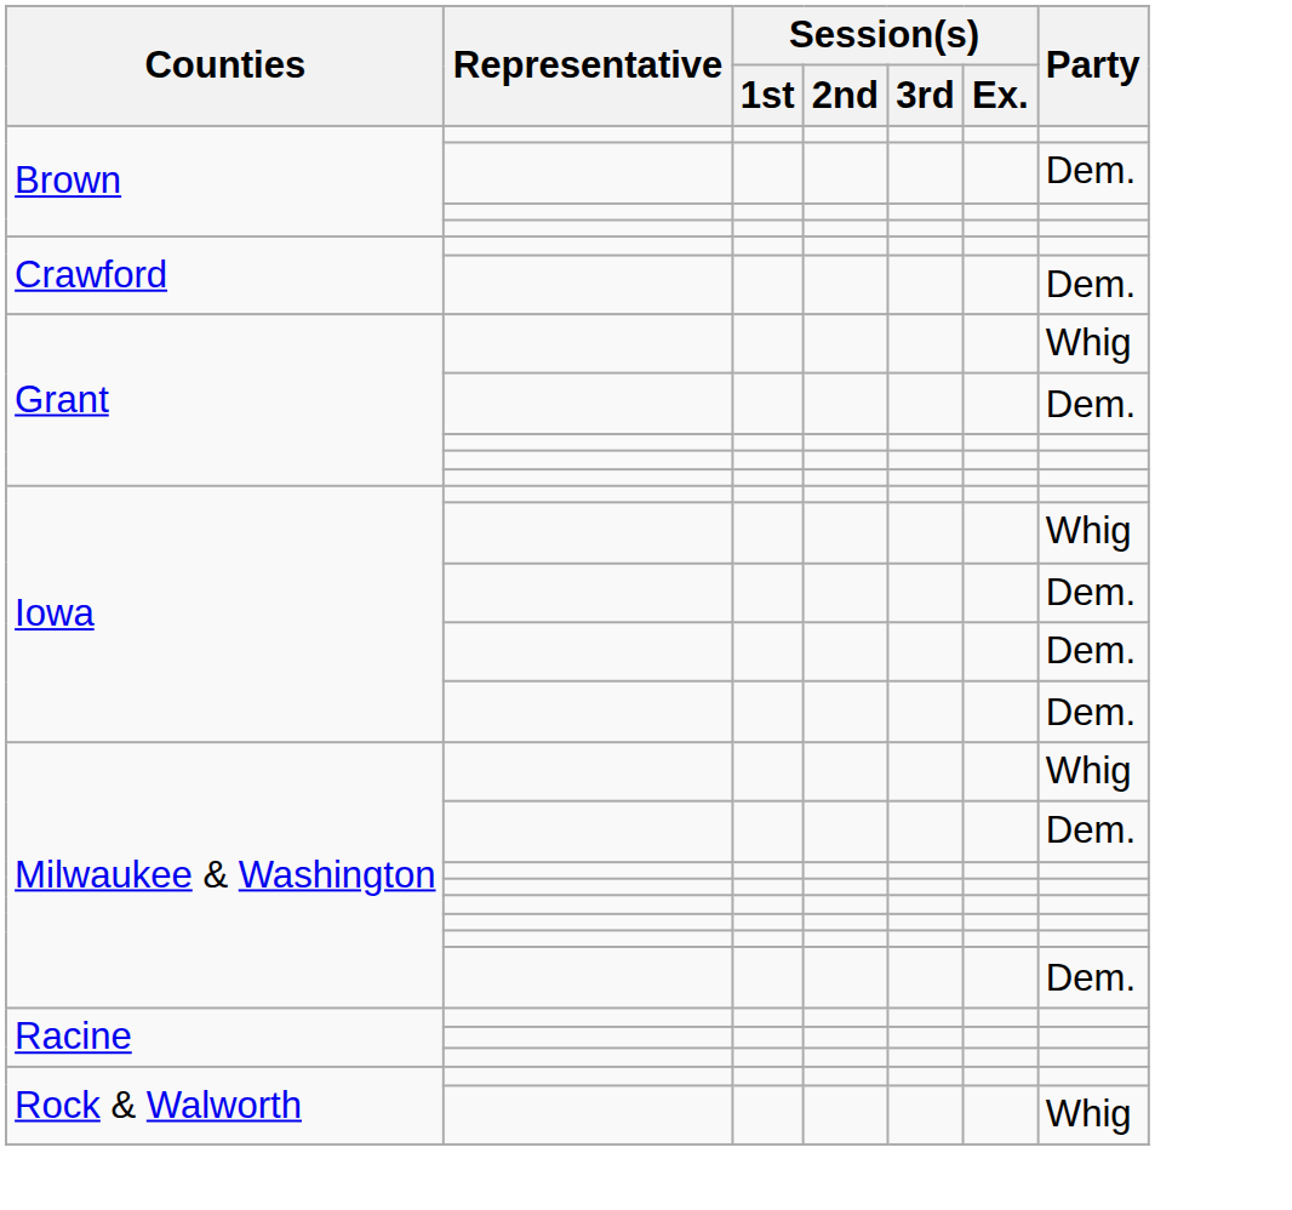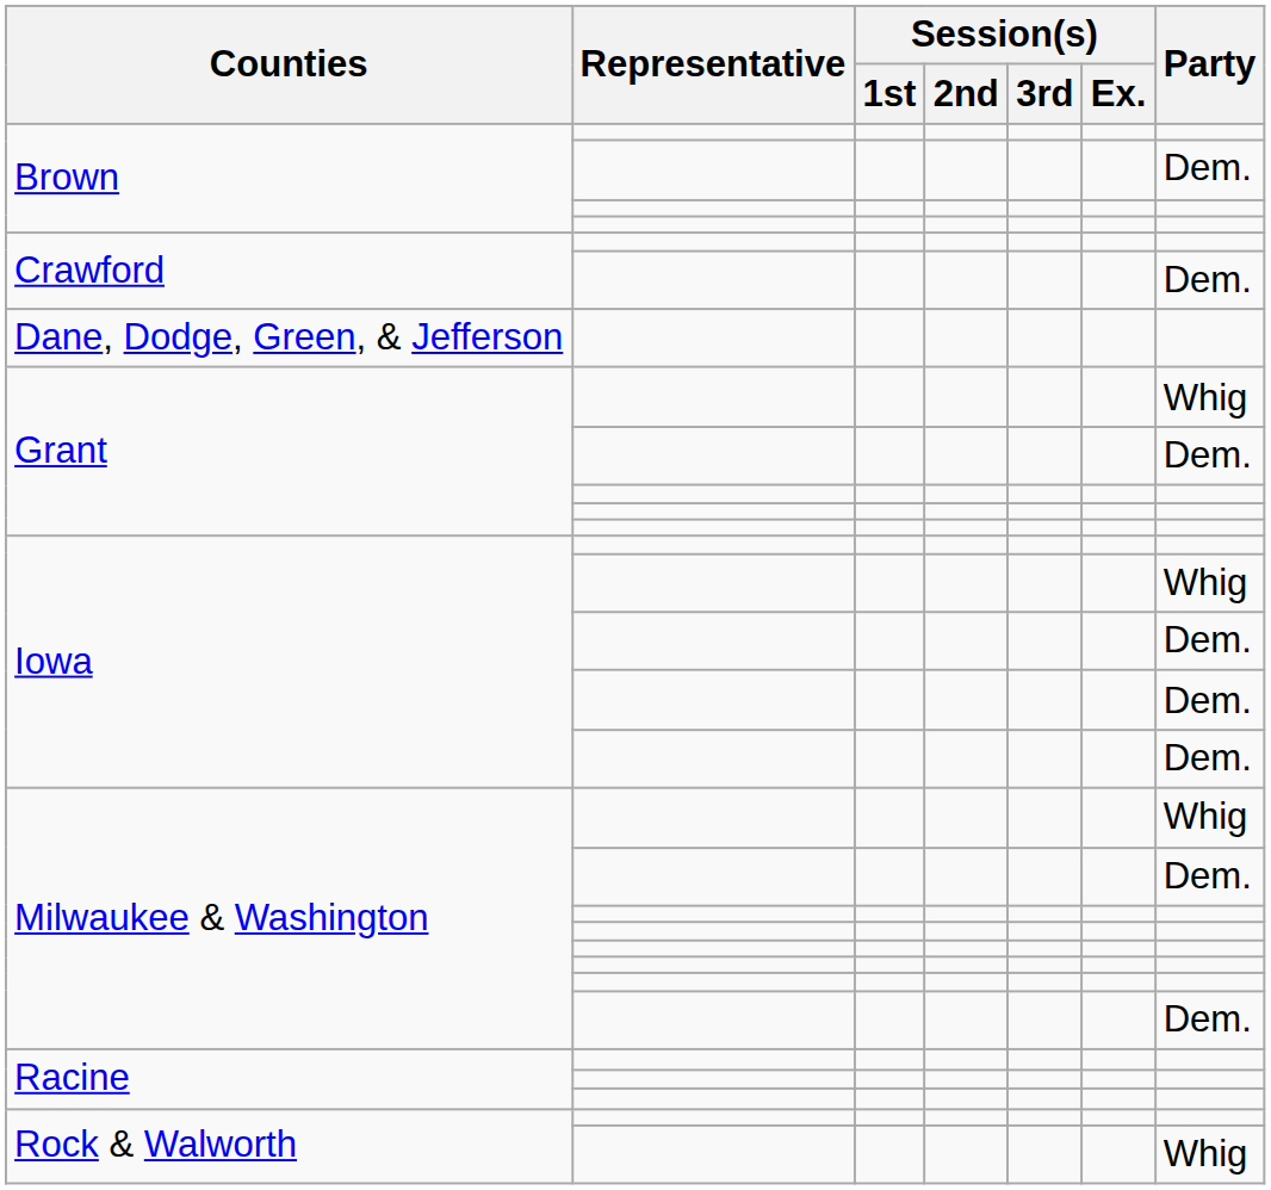+ row: Dane, Dodge, Green, & Jefferson
